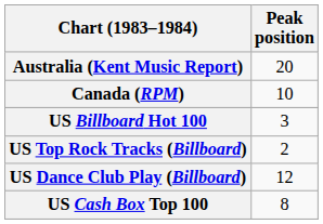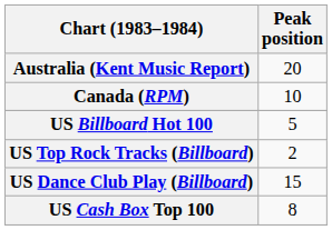US Billboard Hot 100 | Peak position: 3 -> 5
US Dance Club Play (Billboard) | Peak position: 12 -> 15
